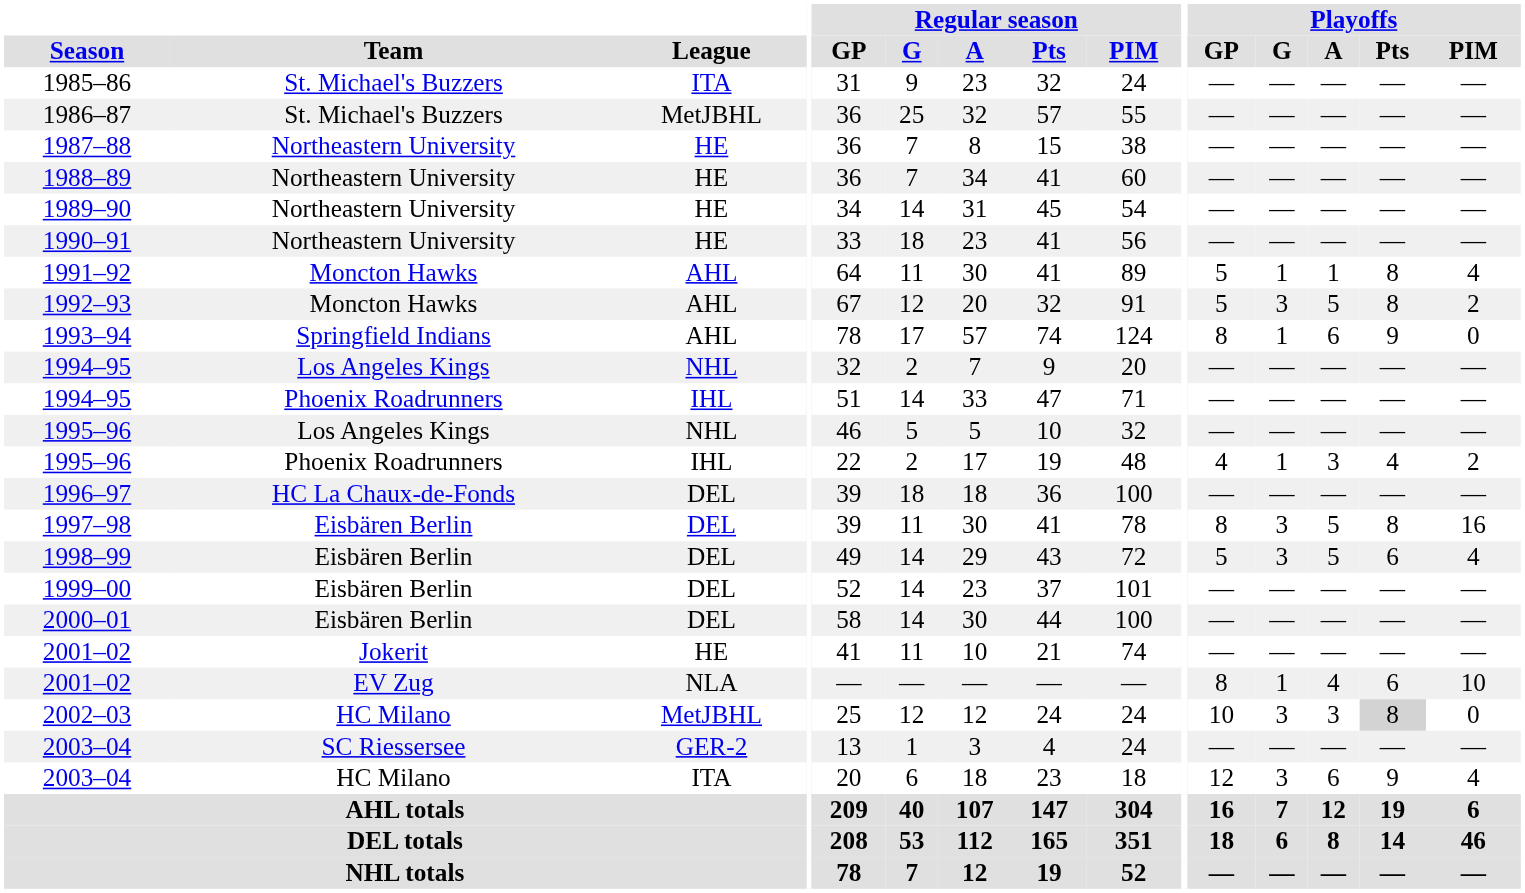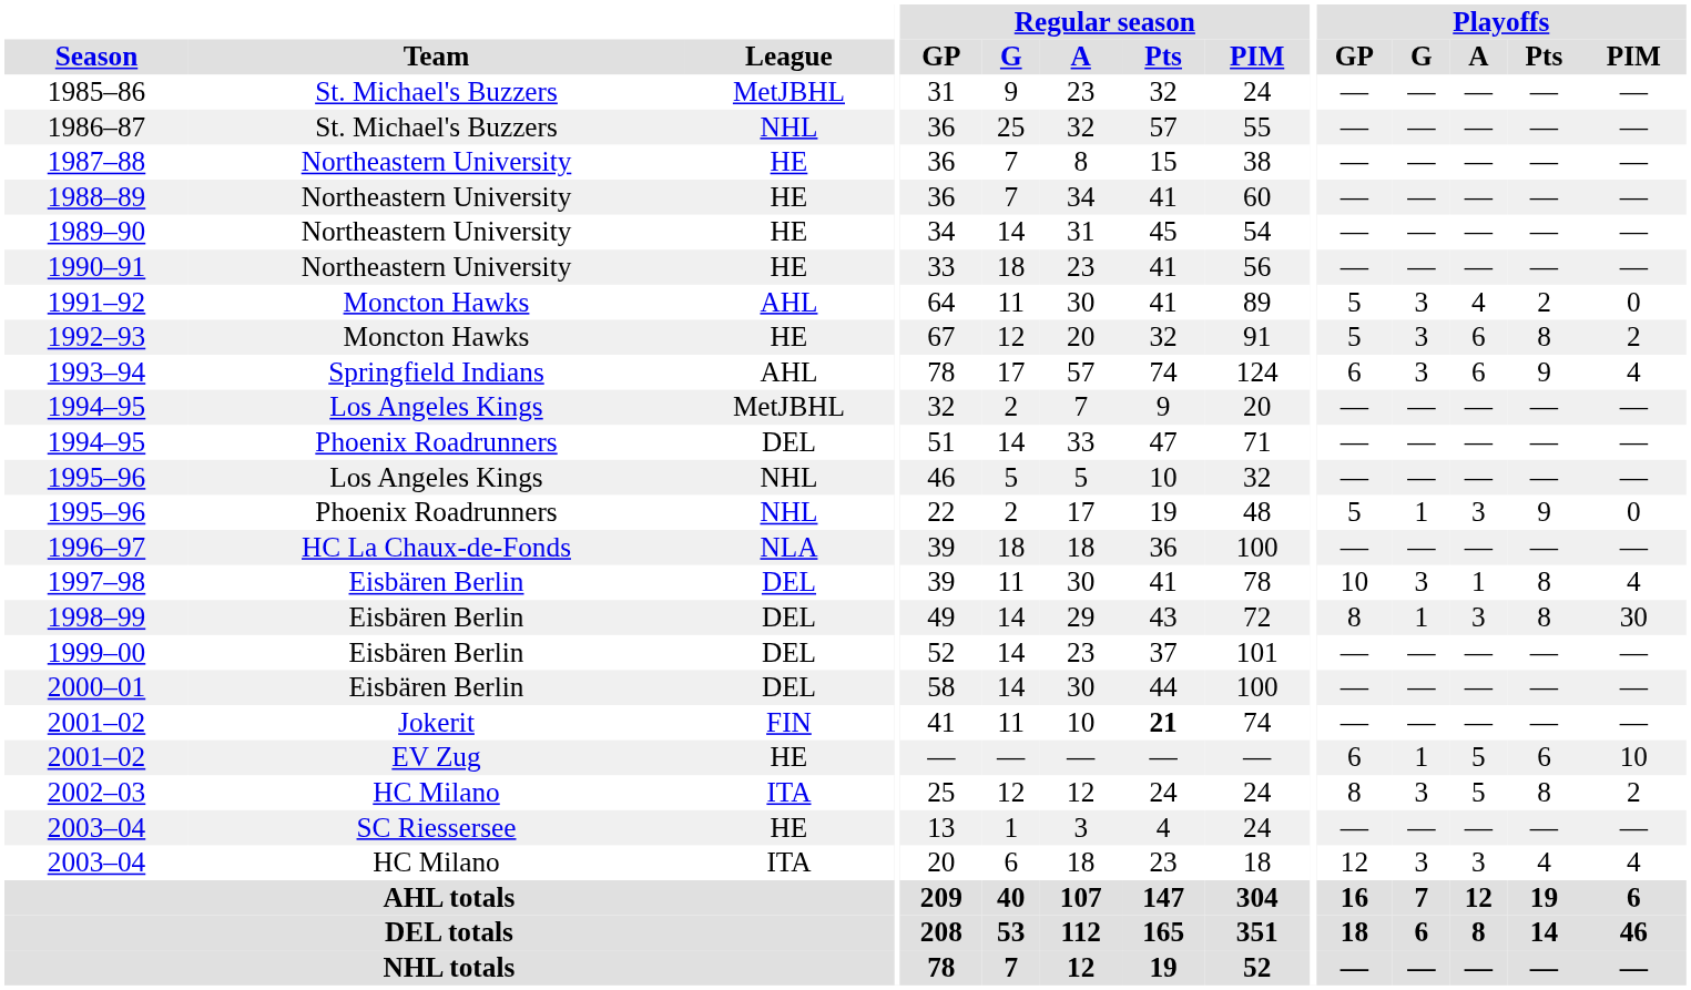1985–86 | League: ITA -> MetJBHL
1986–87 | League: MetJBHL -> NHL
1991–92 | Playoffs / G: 1 -> 3
1991–92 | Playoffs / A: 1 -> 4
1991–92 | Playoffs / Pts: 8 -> 2
1991–92 | Playoffs / PIM: 4 -> 0
1992–93 | League: AHL -> HE
1992–93 | Playoffs / A: 5 -> 6
1993–94 | Playoffs / GP: 8 -> 6
1993–94 | Playoffs / G: 1 -> 3
1993–94 | Playoffs / PIM: 0 -> 4
1994–95 / Los Angeles Kings | League: NHL -> MetJBHL
1994–95 / Phoenix Roadrunners | League: IHL -> DEL
1995–96 / Phoenix Roadrunners | League: IHL -> NHL
1995–96 / Phoenix Roadrunners | Playoffs / GP: 4 -> 5
1995–96 / Phoenix Roadrunners | Playoffs / Pts: 4 -> 9
1995–96 / Phoenix Roadrunners | Playoffs / PIM: 2 -> 0
1996–97 | League: DEL -> NLA
1997–98 | Playoffs / GP: 8 -> 10
1997–98 | Playoffs / A: 5 -> 1
1997–98 | Playoffs / PIM: 16 -> 4
1998–99 | Playoffs / GP: 5 -> 8
1998–99 | Playoffs / G: 3 -> 1
1998–99 | Playoffs / A: 5 -> 3
1998–99 | Playoffs / Pts: 6 -> 8
1998–99 | Playoffs / PIM: 4 -> 30
2001–02 / Jokerit | League: HE -> FIN
2001–02 / Jokerit | Regular season / Pts: normal -> bold
2001–02 / EV Zug | League: NLA -> HE
2001–02 / EV Zug | Playoffs / GP: 8 -> 6
2001–02 / EV Zug | Playoffs / A: 4 -> 5
2002–03 | League: MetJBHL -> ITA
2002–03 | Playoffs / GP: 10 -> 8
2002–03 | Playoffs / A: 3 -> 5
2002–03 | Playoffs / Pts: lightgrey background -> no background
2002–03 | Playoffs / PIM: 0 -> 2
2003–04 / SC Riessersee | League: GER-2 -> HE
2003–04 / HC Milano | Playoffs / A: 6 -> 3
2003–04 / HC Milano | Playoffs / Pts: 9 -> 4
